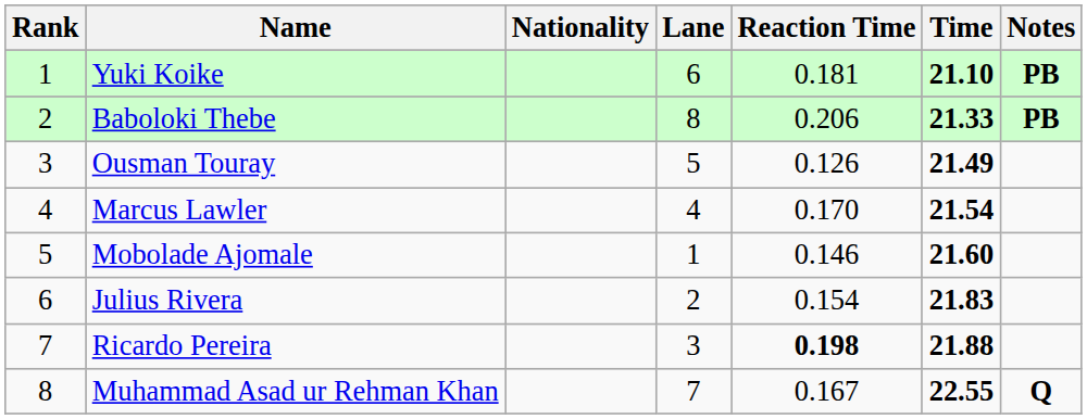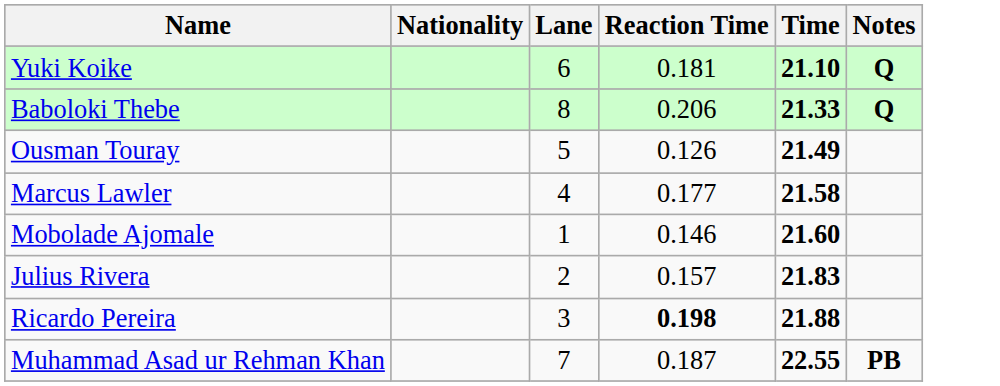- column: Rank | 1 | 2 | 3 | 4 | 5 | 6 | 7 | 8
Yuki Koike | Notes: PB -> Q
Baboloki Thebe | Notes: PB -> Q
Marcus Lawler | Reaction Time: 0.170 -> 0.177
Marcus Lawler | Time: 21.54 -> 21.58
Julius Rivera | Reaction Time: 0.154 -> 0.157
Muhammad Asad ur Rehman Khan | Reaction Time: 0.167 -> 0.187
Muhammad Asad ur Rehman Khan | Notes: Q -> PB
